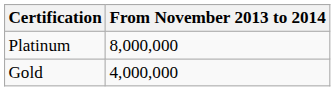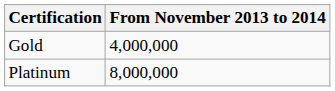rows swapped: Gold <-> Platinum
